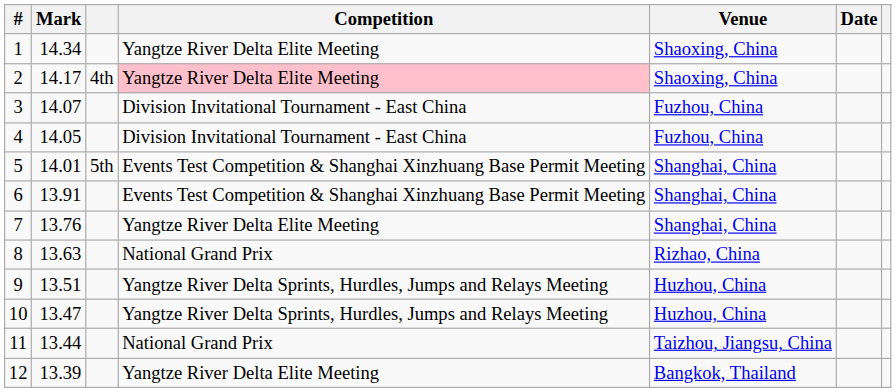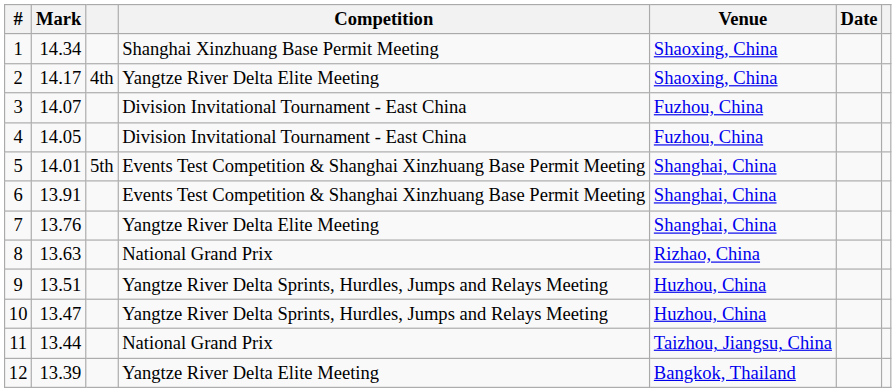1 | Competition: Yangtze River Delta Elite Meeting -> Shanghai Xinzhuang Base Permit Meeting
2 | Competition: pink background -> no background
